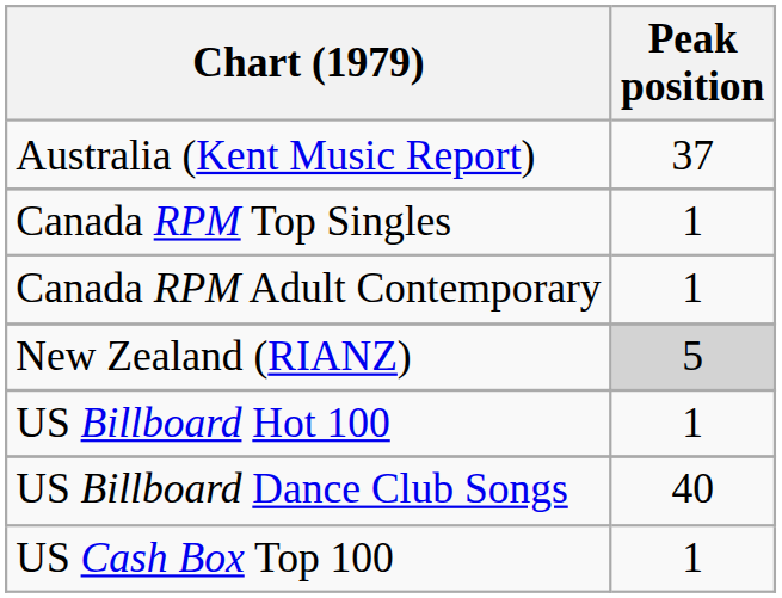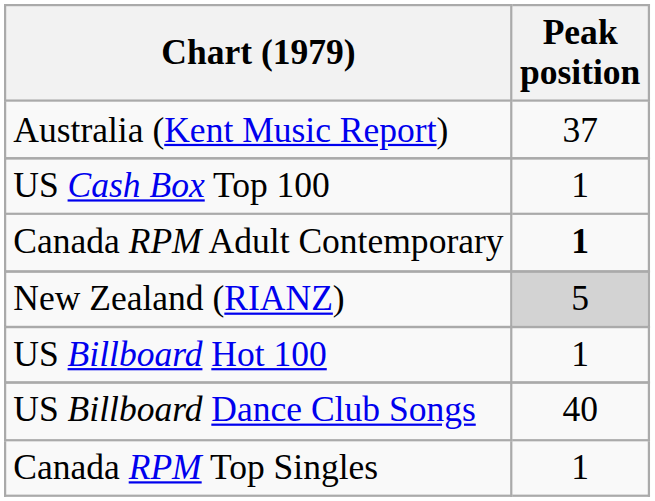rows swapped: Canada RPM Top Singles <-> US Cash Box Top 100
Canada RPM Adult Contemporary | Peak position: normal -> bold
